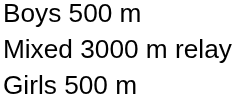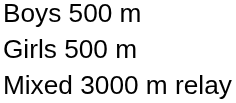rows swapped: Girls 500 m <-> Mixed 3000 m relay
